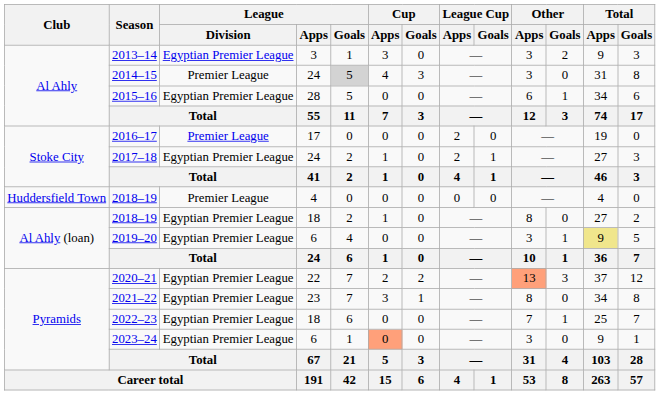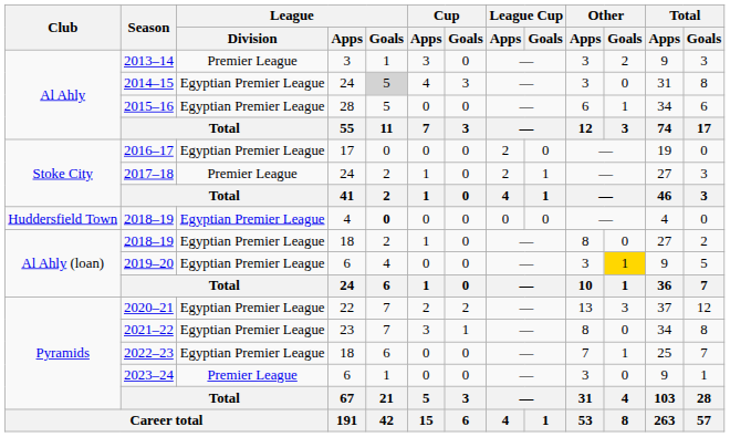2013–14 | League / Division: Egyptian Premier League -> Premier League
2014–15 | League / Division: Premier League -> Egyptian Premier League
2016–17 | League / Division: Premier League -> Egyptian Premier League
2017–18 | League / Division: Egyptian Premier League -> Premier League
2018–19 / 4 | League / Division: Premier League -> Egyptian Premier League
2018–19 / 4 | League / Goals: normal -> bold
2019–20 | Other / Goals: no background -> gold background
2019–20 | Total / Apps: khaki background -> no background
2020–21 | Other / Apps: lightsalmon background -> no background
2023–24 | League / Division: Egyptian Premier League -> Premier League
2023–24 | Cup / Apps: lightsalmon background -> no background
